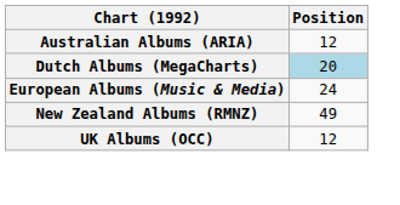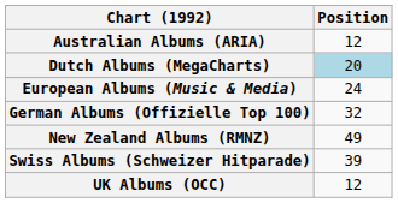+ row: German Albums (Offizielle Top 100) | 32
+ row: Swiss Albums (Schweizer Hitparade) | 39
